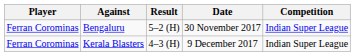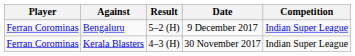Bengaluru | Date: 30 November 2017 -> 9 December 2017
Kerala Blasters | Date: 9 December 2017 -> 30 November 2017
